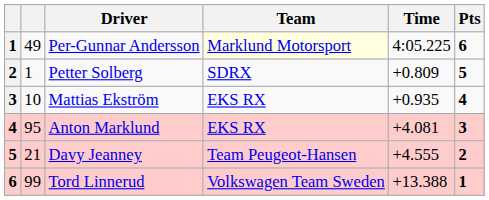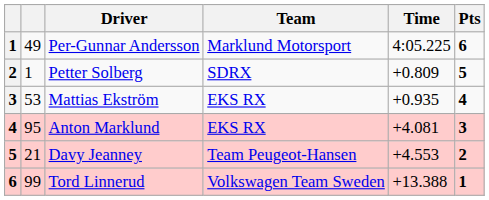Per-Gunnar Andersson | Team: lightyellow background -> no background
Mattias Ekström | column 2: 10 -> 53
Davy Jeanney | Time: +4.555 -> +4.553
